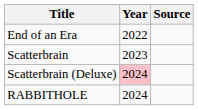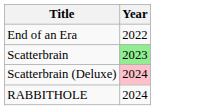- column: Source
Scatterbrain | Year: no background -> lightgreen background
